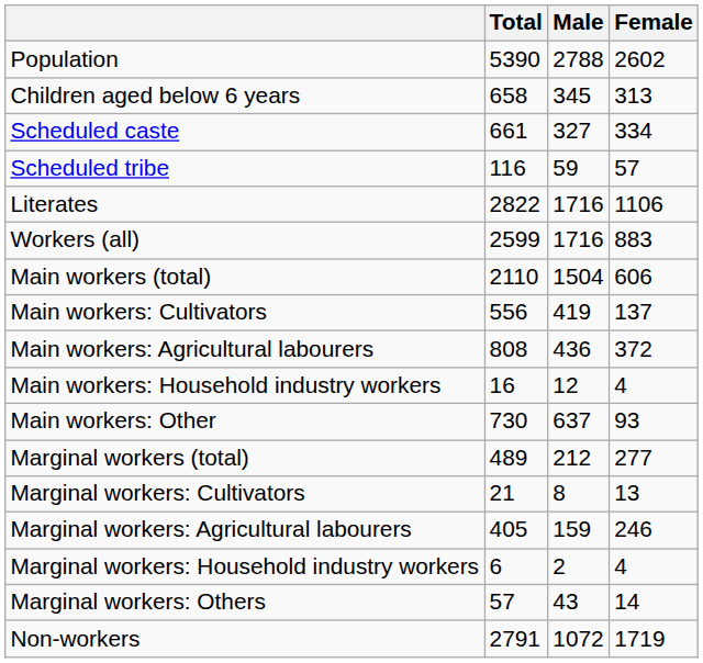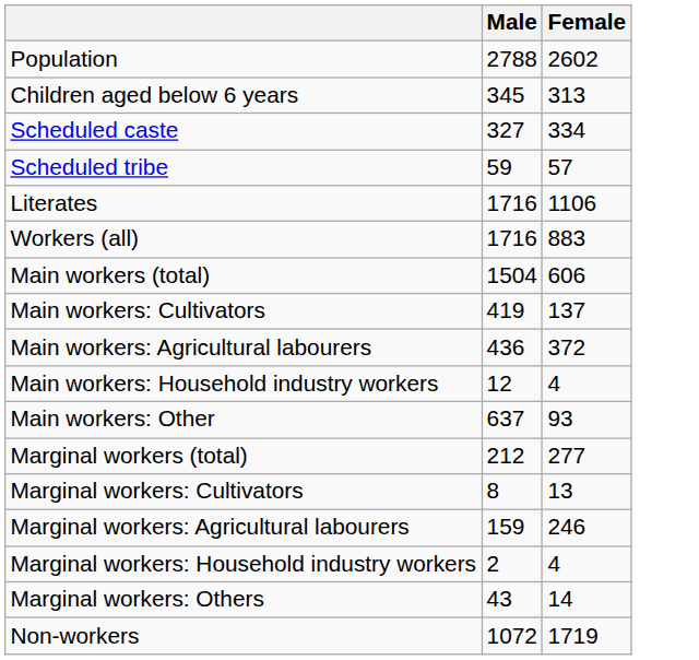- column: Total | 5390 | 658 | 661 | 116 | 2822 | 2599 | 2110 | 556 | 808 | 16 | 730 | 489 | 21 | 405 | 6 | 57 | 2791
